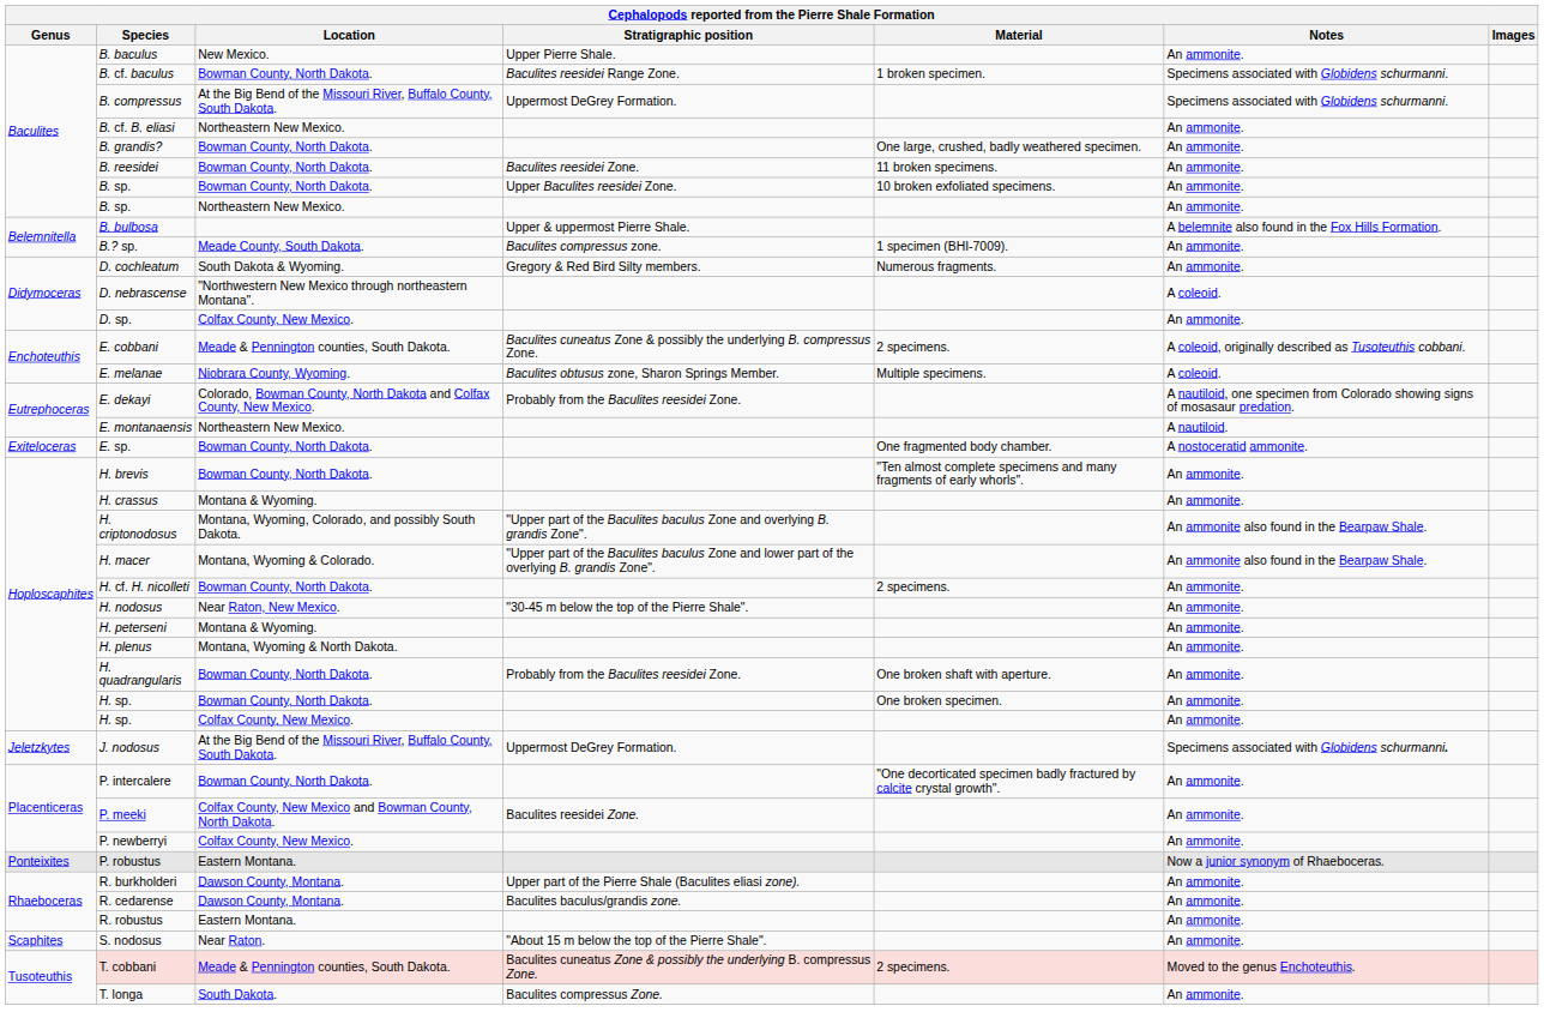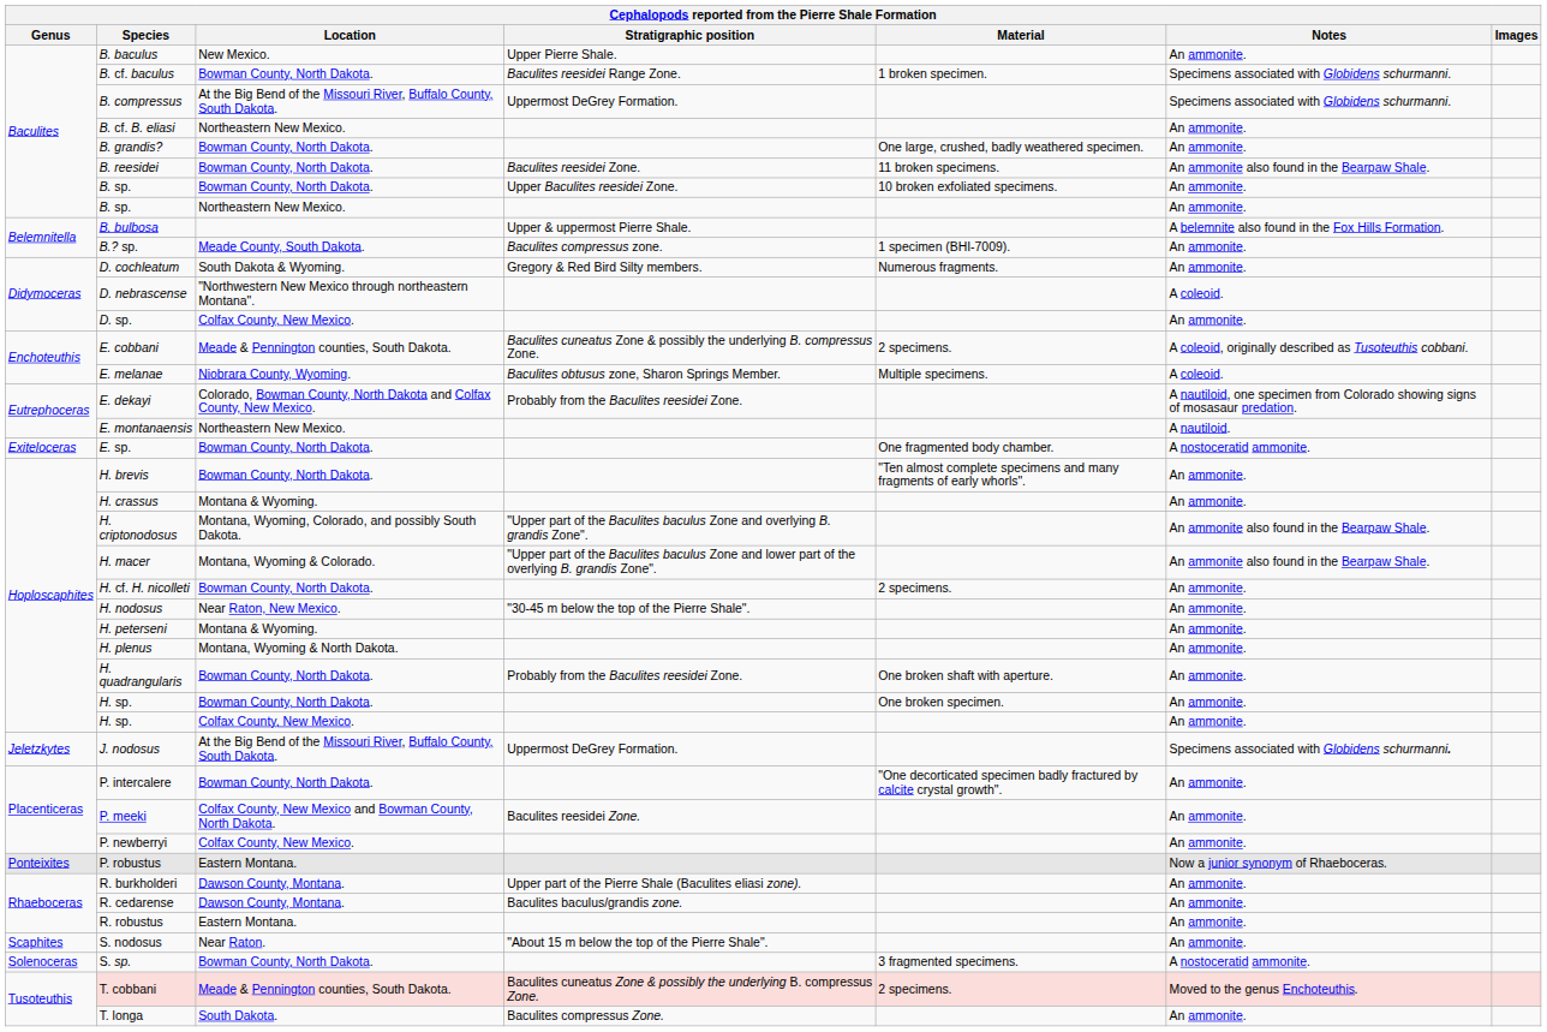B. reesidei | Notes: An ammonite. -> An ammonite also found in the Bearpaw Shale.
+ row: Solenoceras | S. sp. | Bowman County, North Dakota. | 3 fragmented specimens. | A nostoceratid ammonite.
